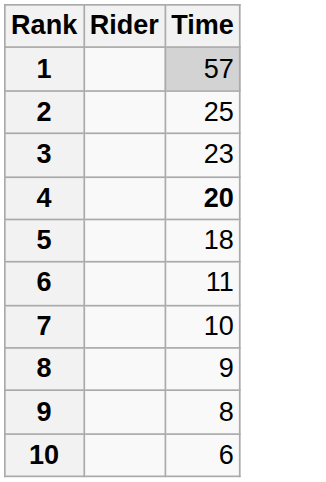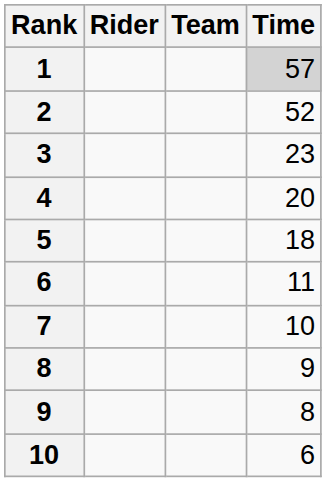+ column: Team
2 | Time: 25 -> 52
4 | Time: bold -> normal
